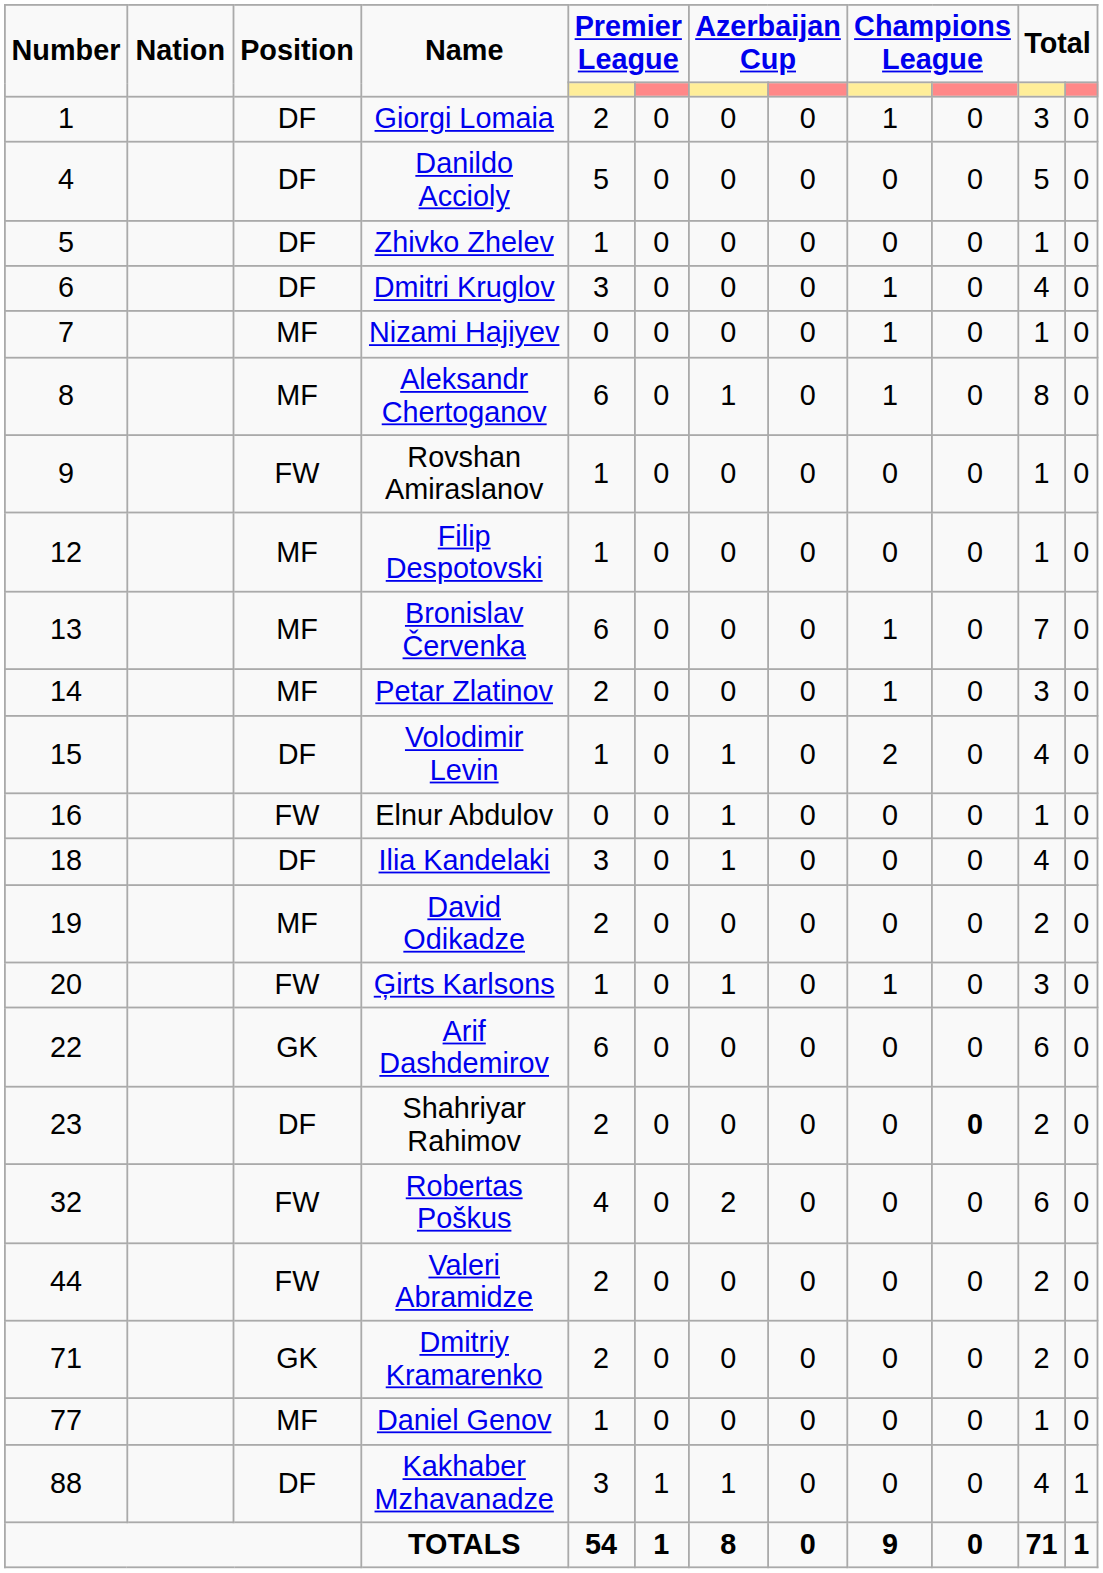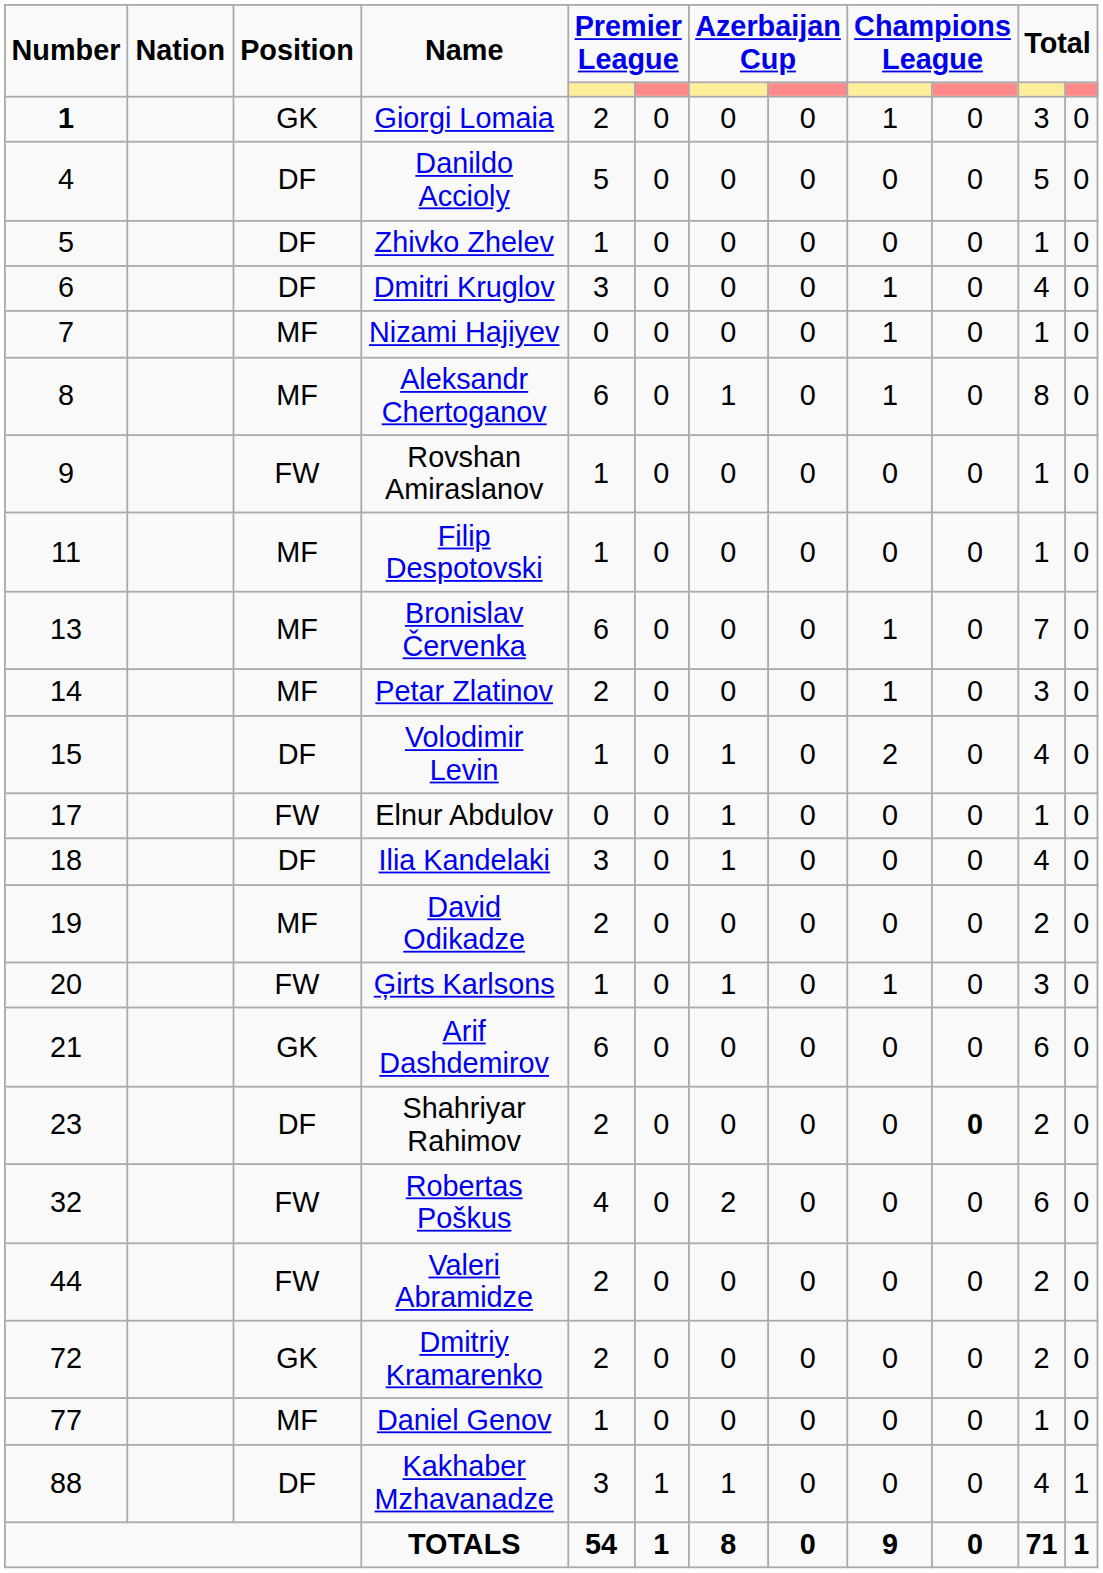Giorgi Lomaia | Number: normal -> bold
Giorgi Lomaia | Position: DF -> GK
Filip Despotovski | Number: 12 -> 11
Elnur Abdulov | Number: 16 -> 17
Arif Dashdemirov | Number: 22 -> 21
Dmitriy Kramarenko | Number: 71 -> 72
